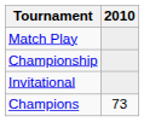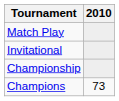rows swapped: Championship <-> Invitational
